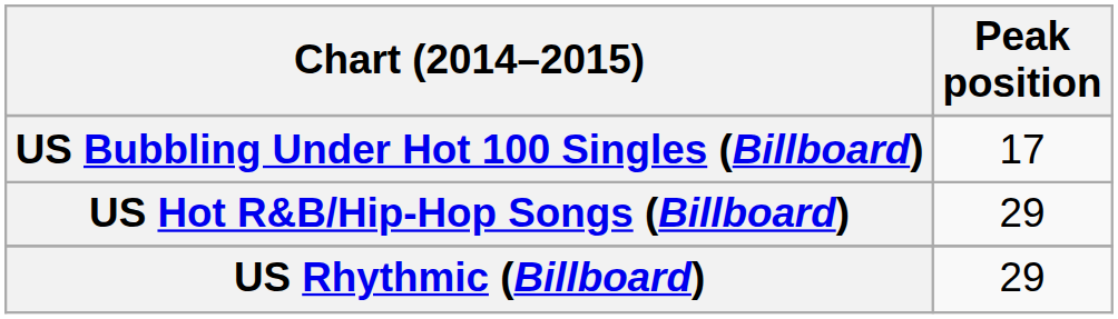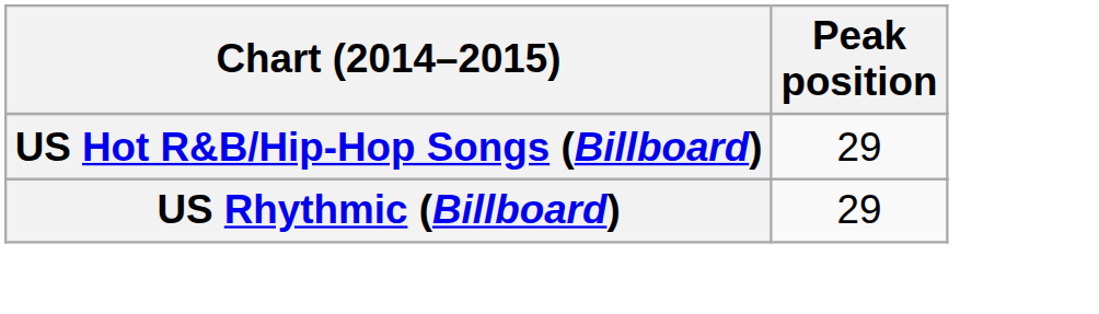- row: US Bubbling Under Hot 100 Singles (Billboard) | 17
